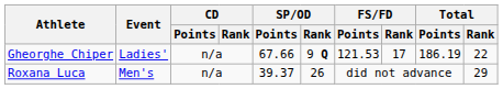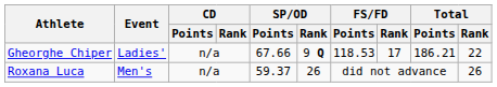Gheorghe Chiper | FS/FD / Points: 121.53 -> 118.53
Gheorghe Chiper | Total / Points: 186.19 -> 186.21
Roxana Luca | SP/OD / Points: 39.37 -> 59.37
Roxana Luca | Total / Rank: 29 -> 26
